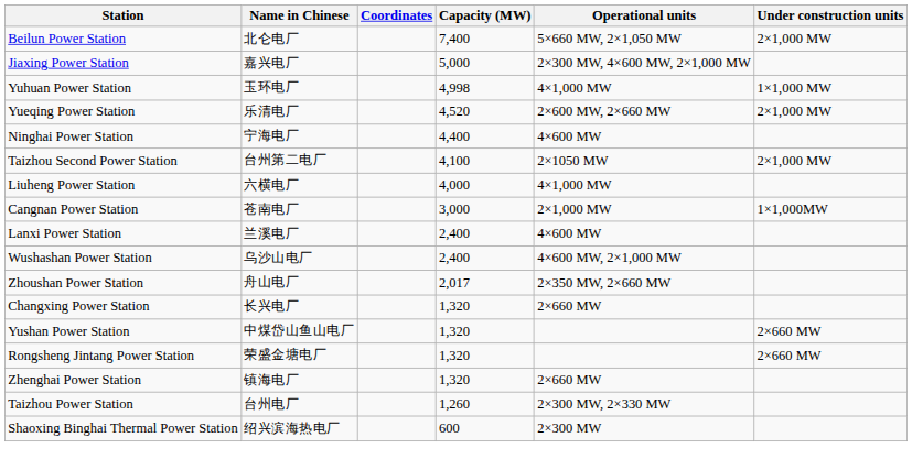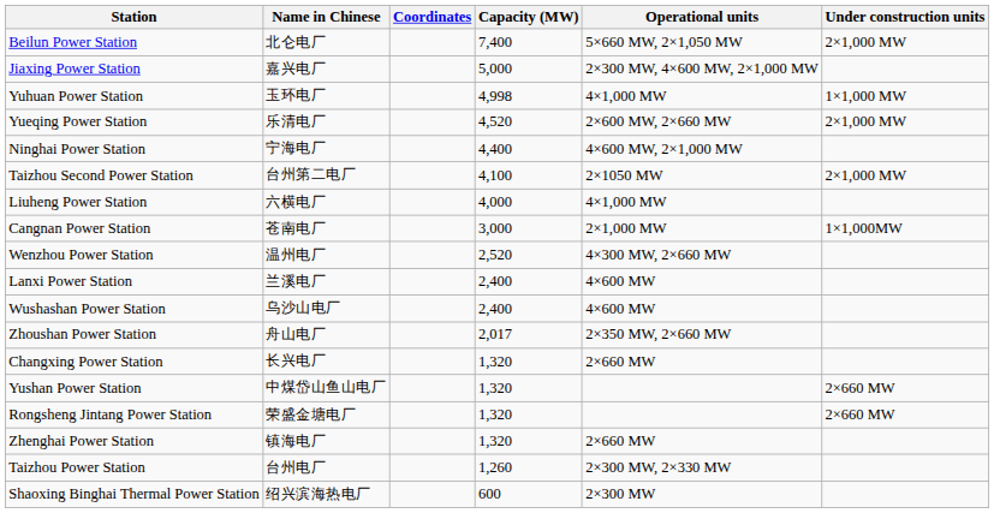Ninghai Power Station | Operational units: 4×600 MW -> 4×600 MW, 2×1,000 MW
+ row: Wenzhou Power Station | 温州电厂 | 2,520 | 4×300 MW, 2×660 MW
Wushashan Power Station | Operational units: 4×600 MW, 2×1,000 MW -> 4×600 MW
